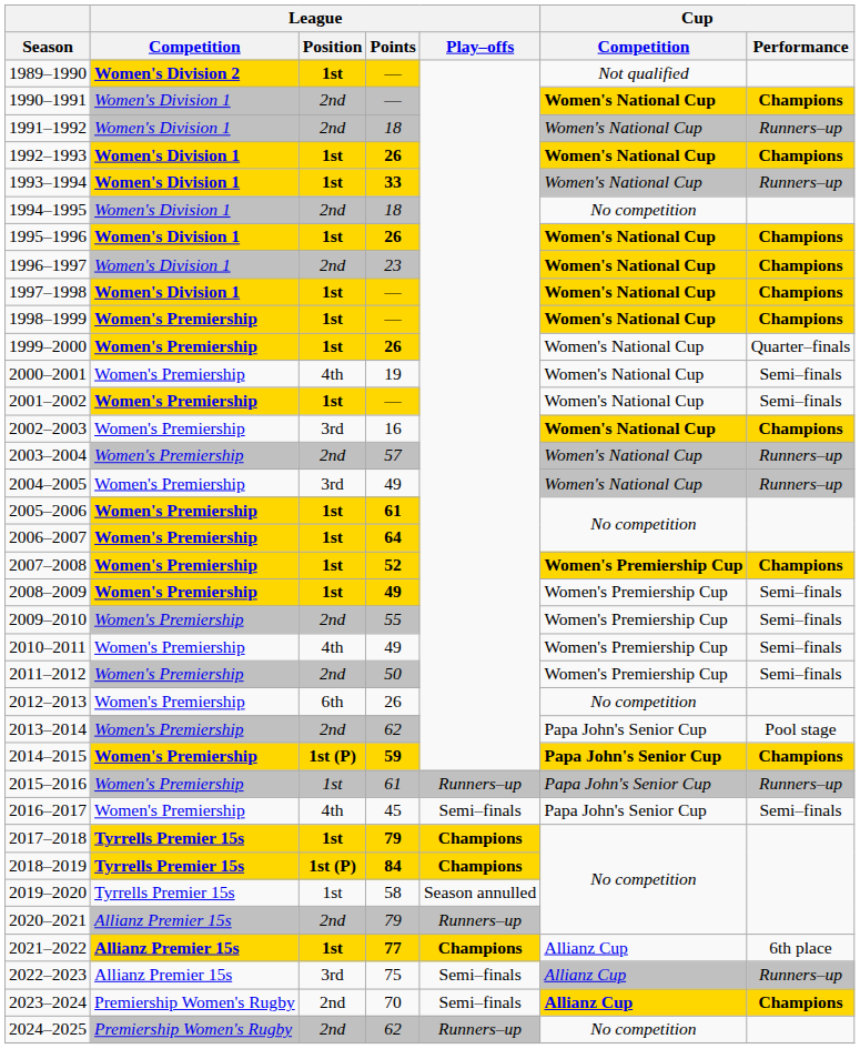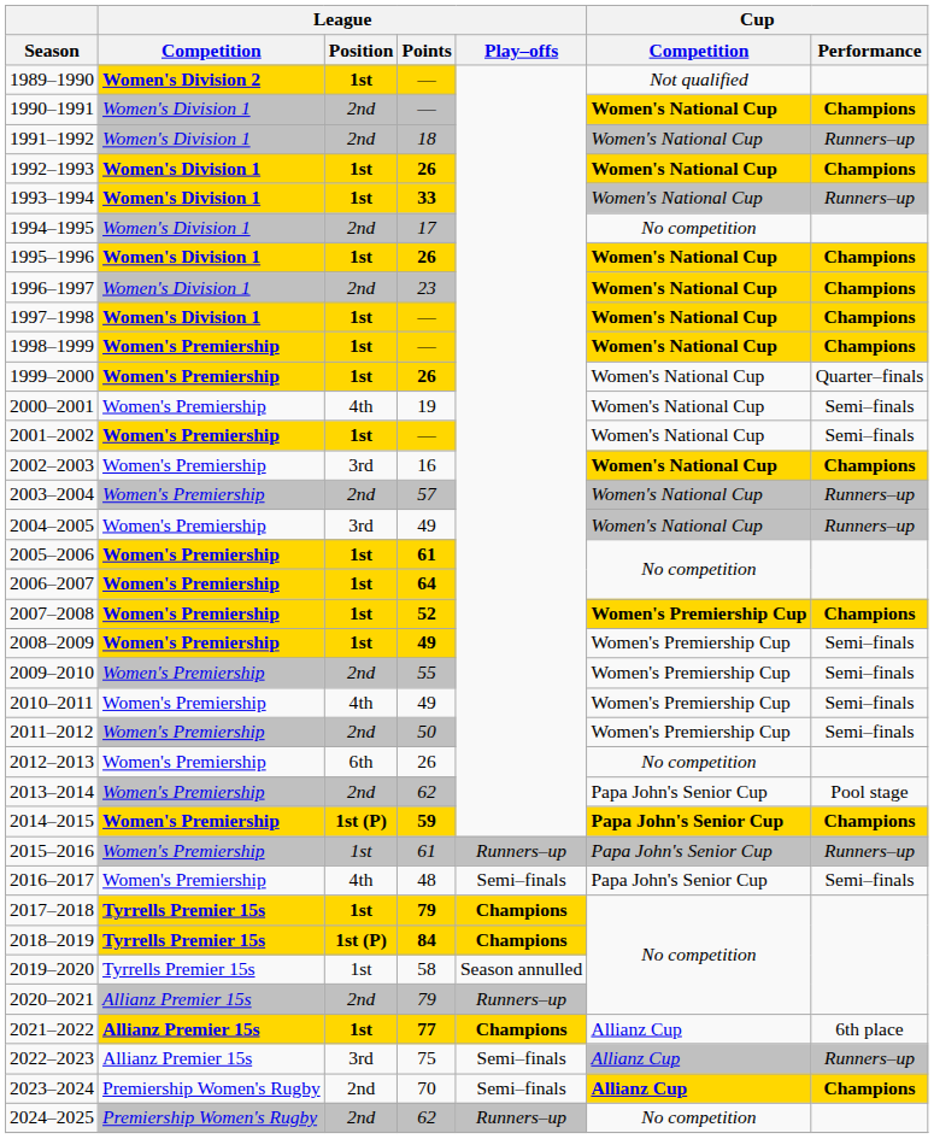1994–1995 | League / Points: 18 -> 17
2016–2017 | League / Points: 45 -> 48
